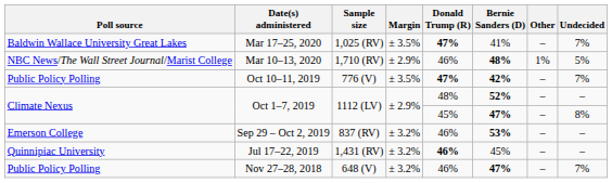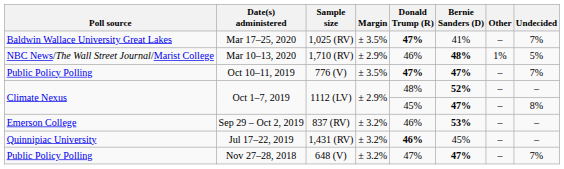Oct 10–11, 2019 | Bernie Sanders (D): 42% -> 47%
Nov 27–28, 2018 | Donald Trump (R): 46% -> 47%
